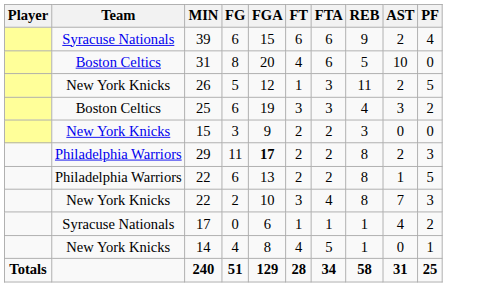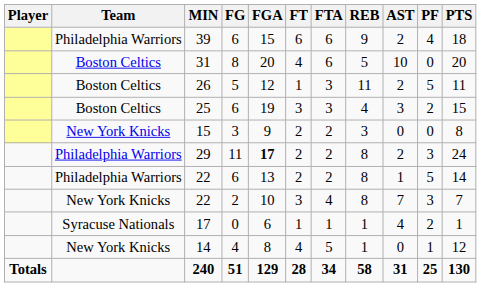+ column: PTS | 18 | 20 | 11 | 15 | 8 | 24 | 14 | 7 | 1 | 12 | 130
39 | Team: Syracuse Nationals -> Philadelphia Warriors
26 | Team: New York Knicks -> Boston Celtics
